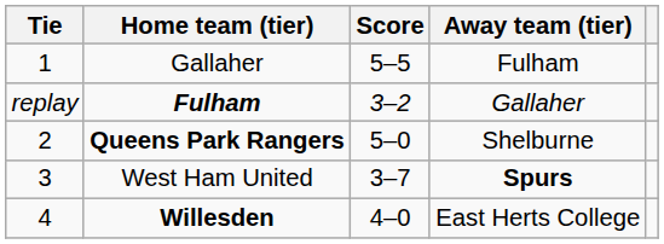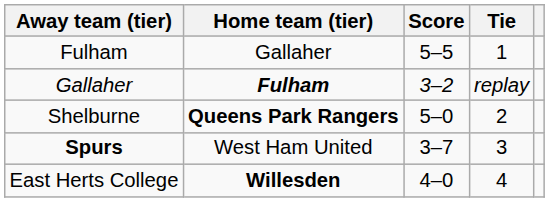columns swapped: Tie <-> Away team (tier)
